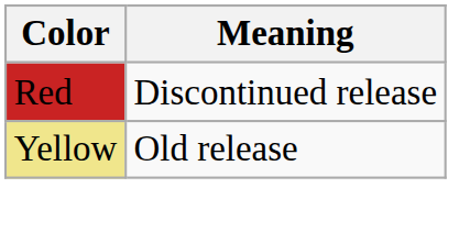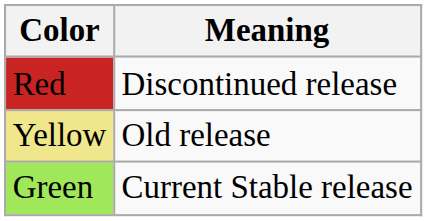+ row: Green | Current Stable release
